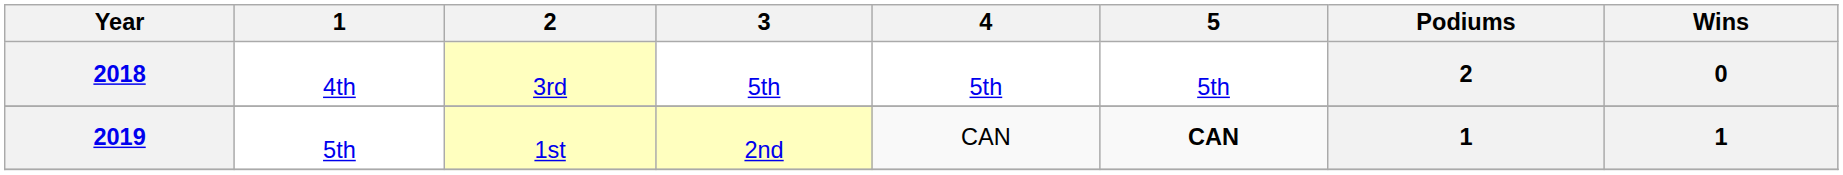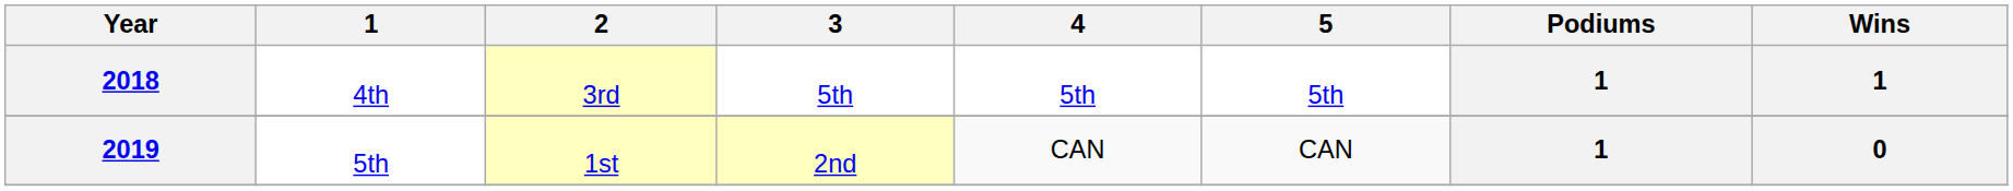2018 | Podiums: 2 -> 1
2018 | Wins: 0 -> 1
2019 | 5: bold -> normal
2019 | Wins: 1 -> 0
